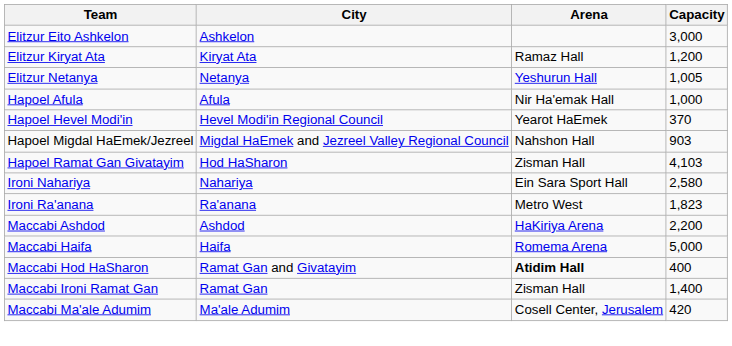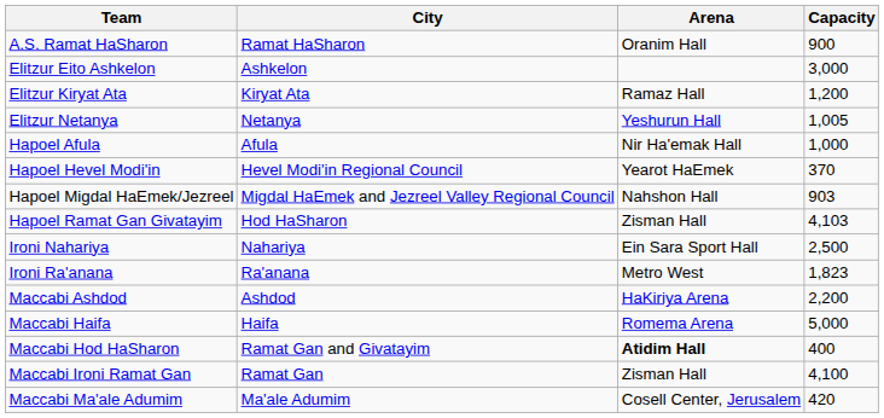+ row: A.S. Ramat HaSharon | Ramat HaSharon | Oranim Hall | 900
Ironi Nahariya | Capacity: 2,580 -> 2,500
Maccabi Ironi Ramat Gan | Capacity: 1,400 -> 4,100
